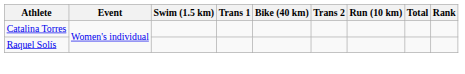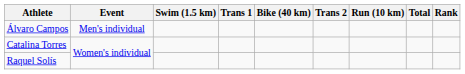+ row: Álvaro Campos | Men's individual
